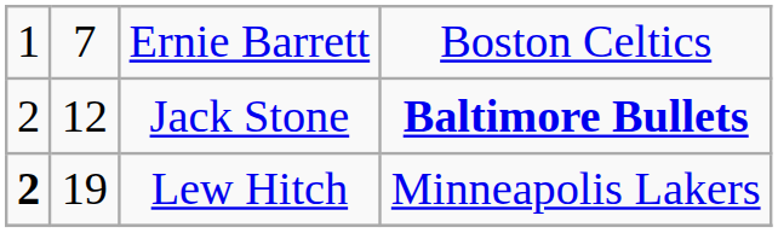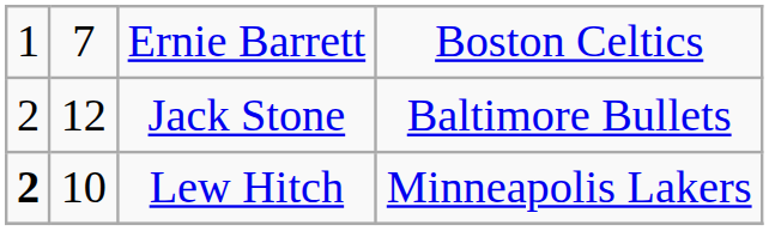Jack Stone | column 4: bold -> normal
Lew Hitch | column 2: 19 -> 10
